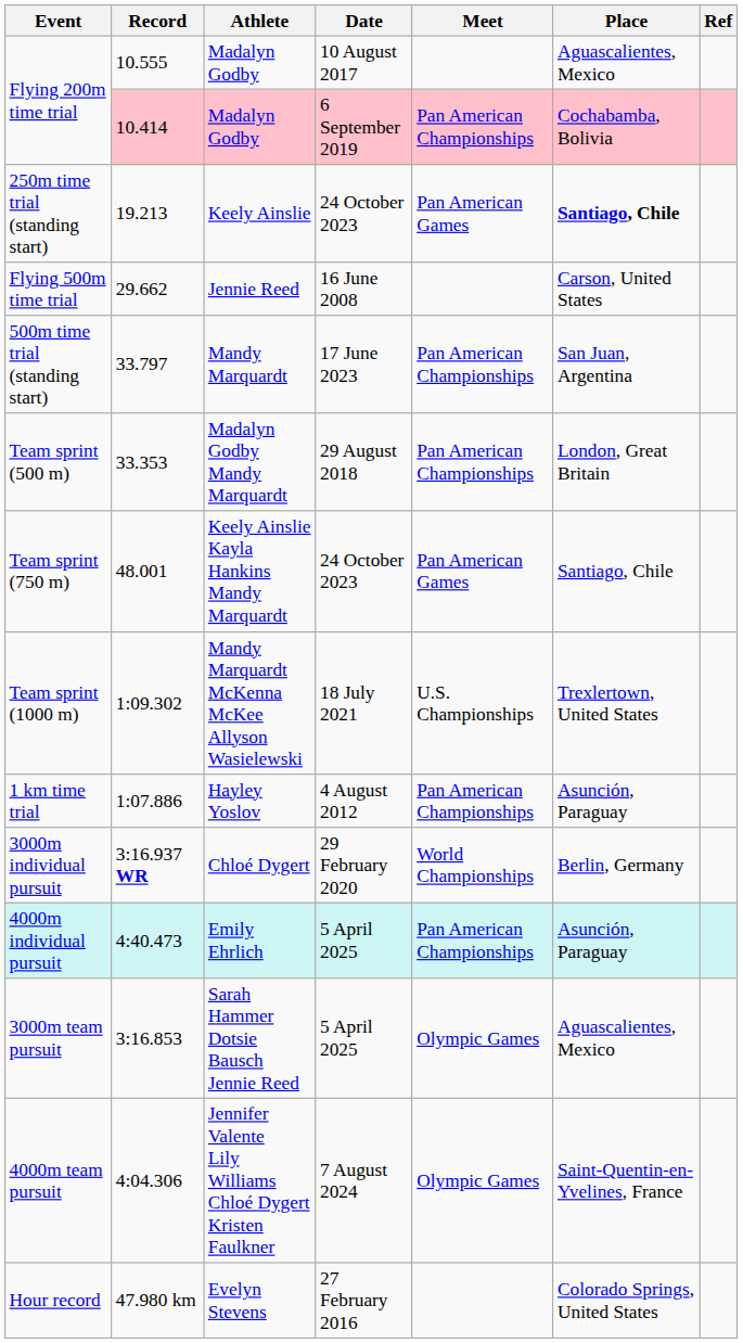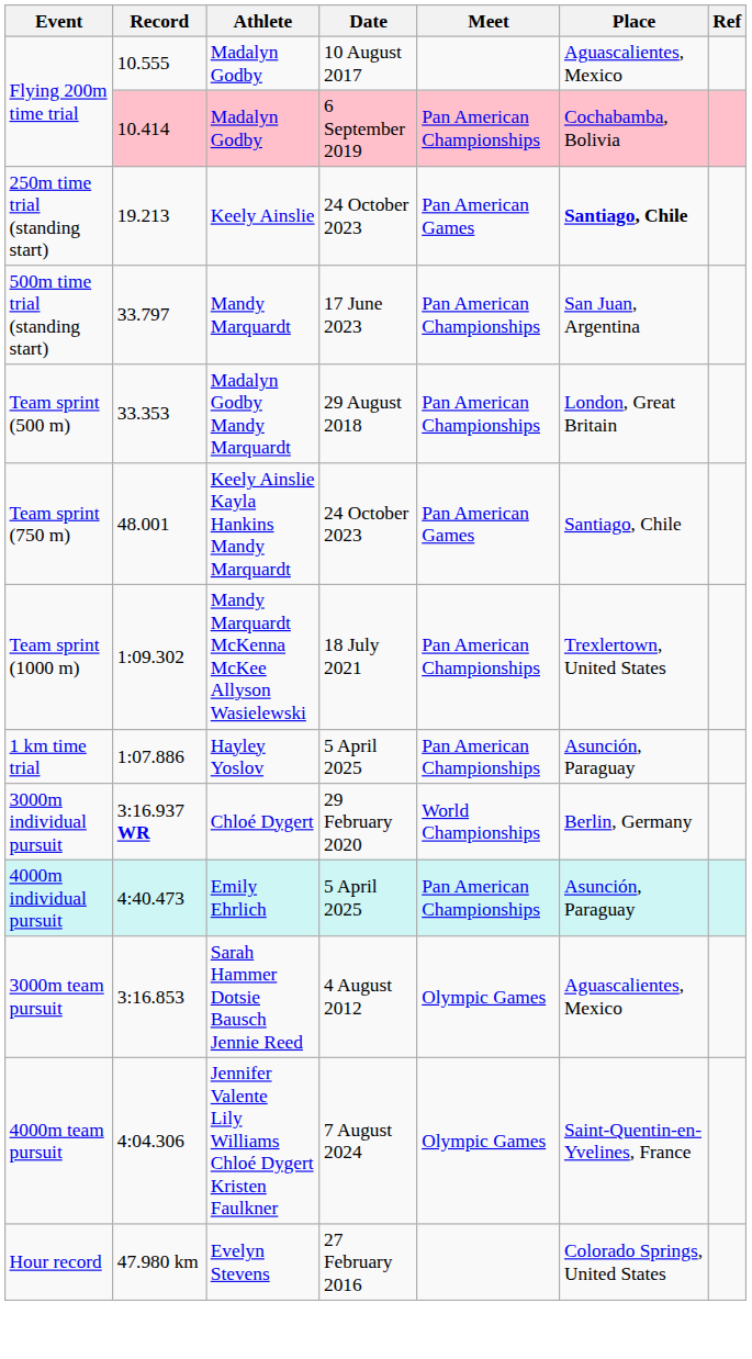- row: Flying 500m time trial | 29.662 | Jennie Reed | 16 June 2008 | Carson, United States
Team sprint (1000 m) | Meet: U.S. Championships -> Pan American Championships
1 km time trial | Date: 4 August 2012 -> 5 April 2025
3000m team pursuit | Date: 5 April 2025 -> 4 August 2012
